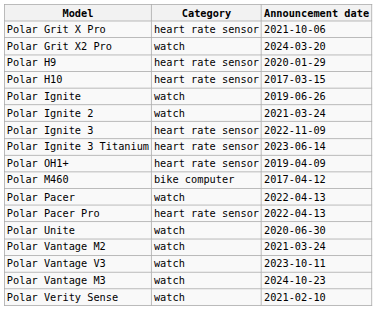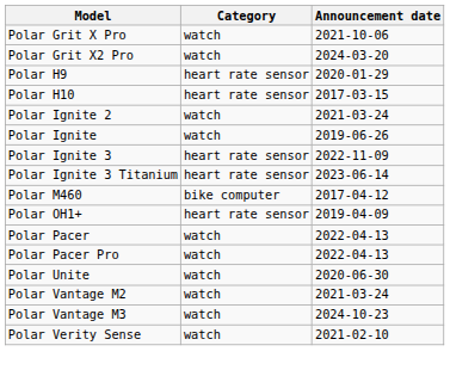Polar Grit X Pro | Category: heart rate sensor -> watch
rows swapped: Polar Ignite <-> Polar Ignite 2
rows swapped: Polar M460 <-> Polar OH1+
Polar Pacer Pro | Category: heart rate sensor -> watch
- row: Polar Vantage V3 | watch | 2023-10-11
